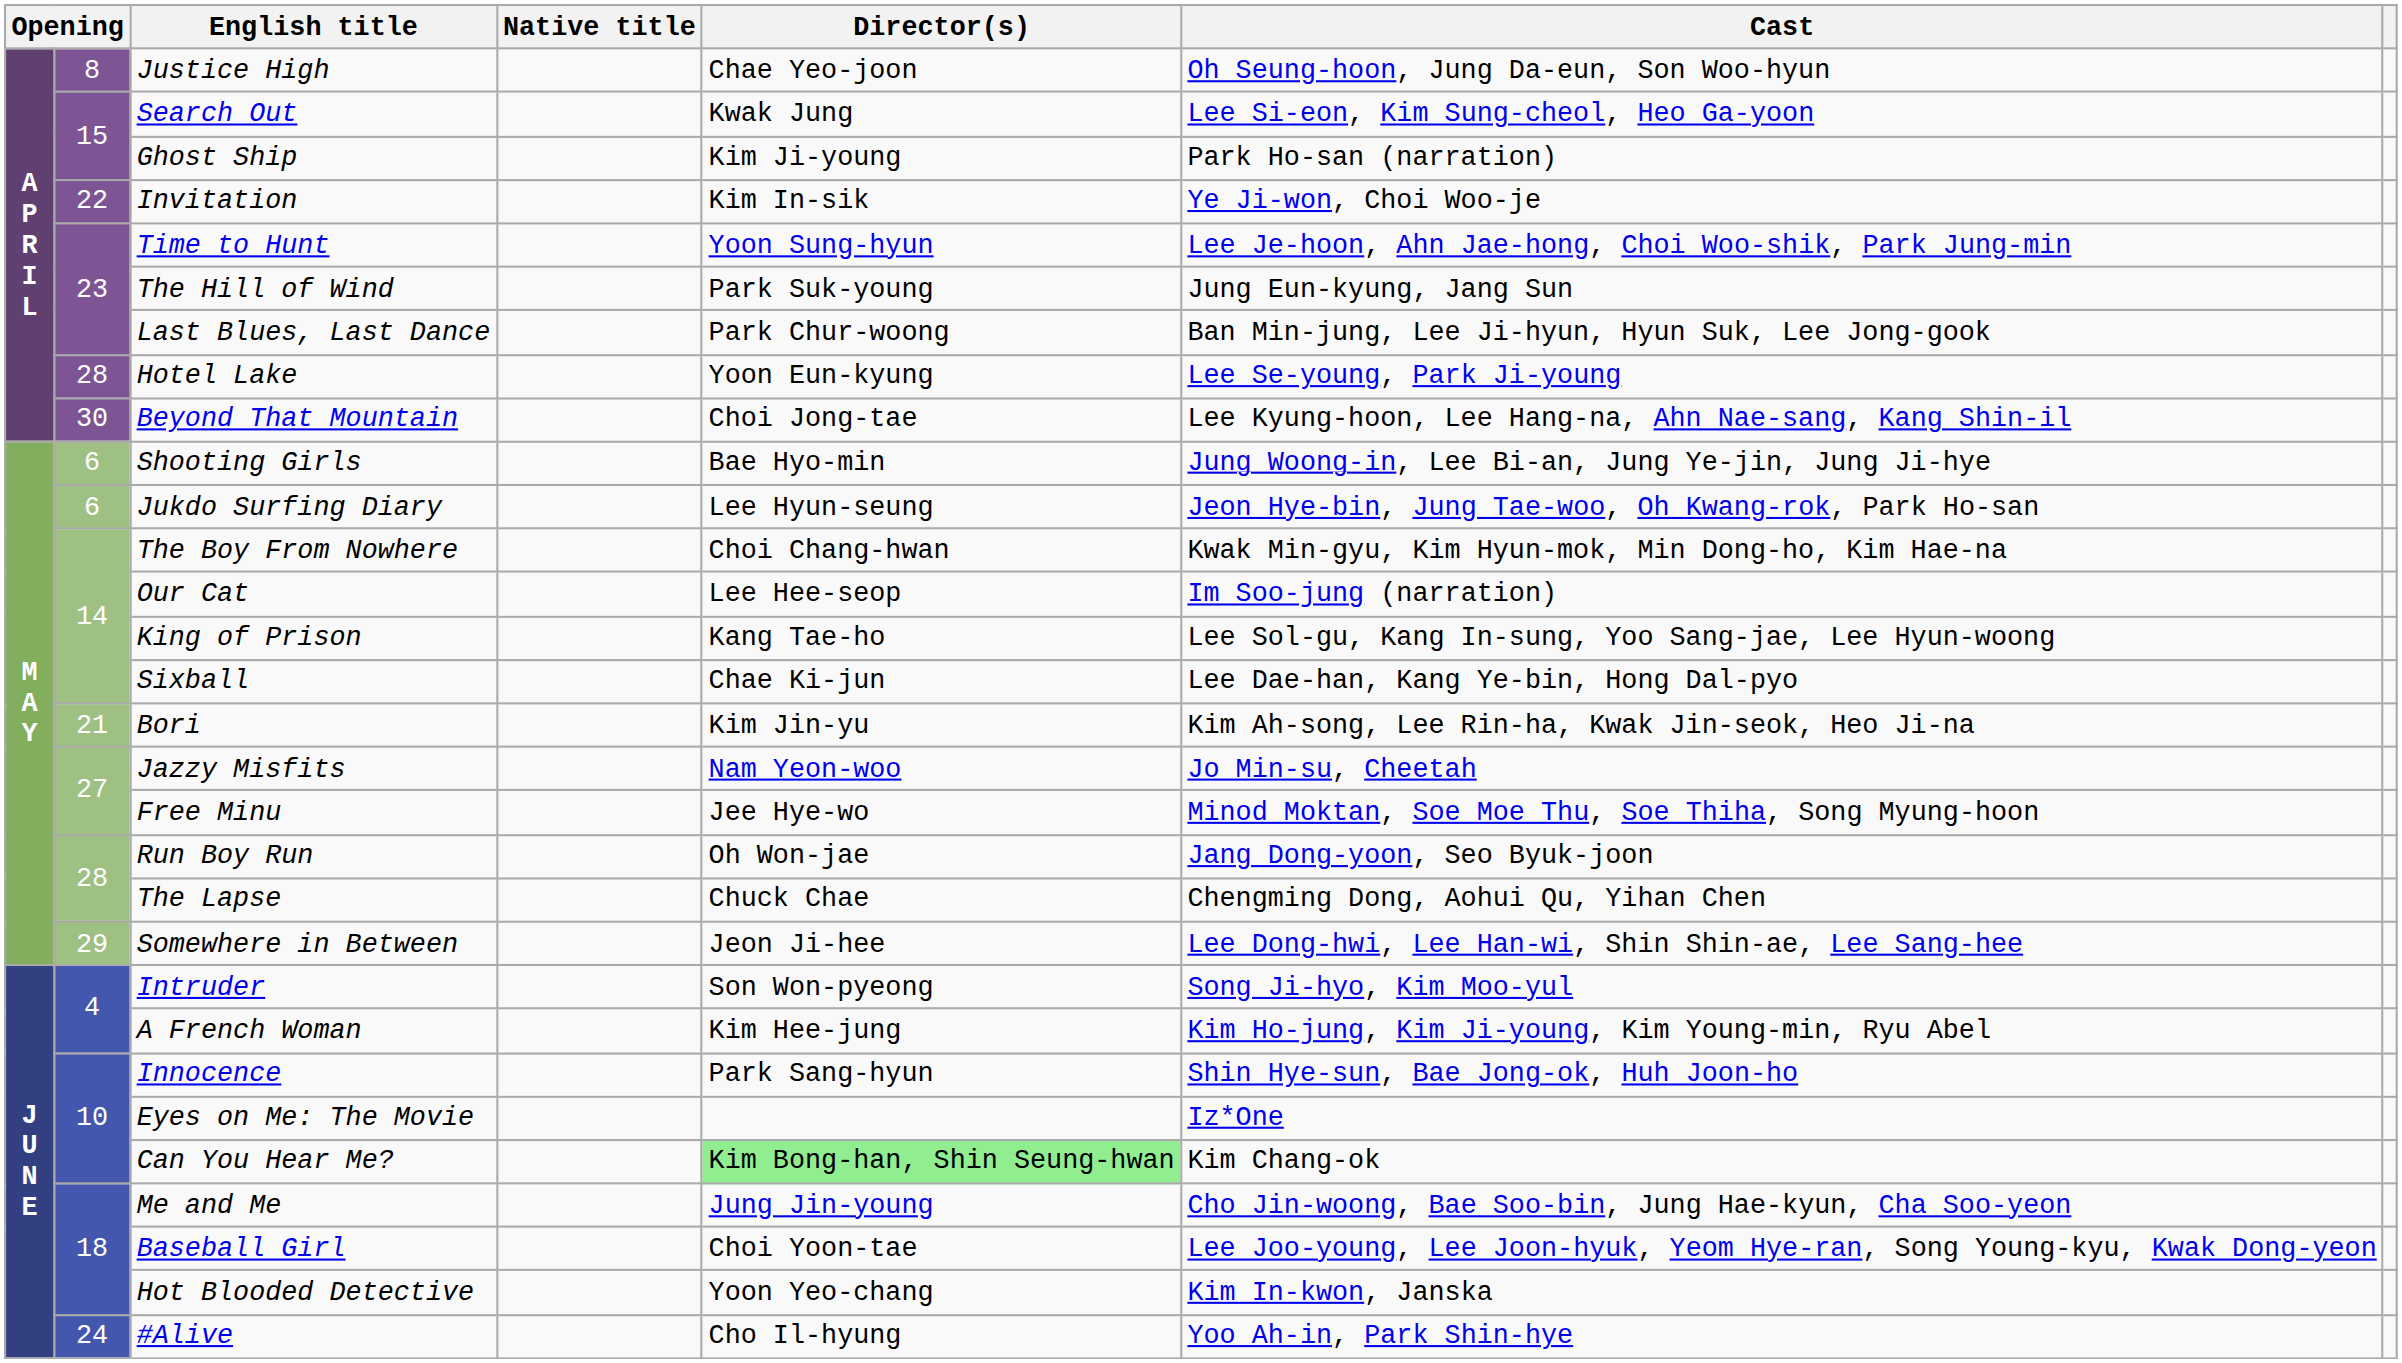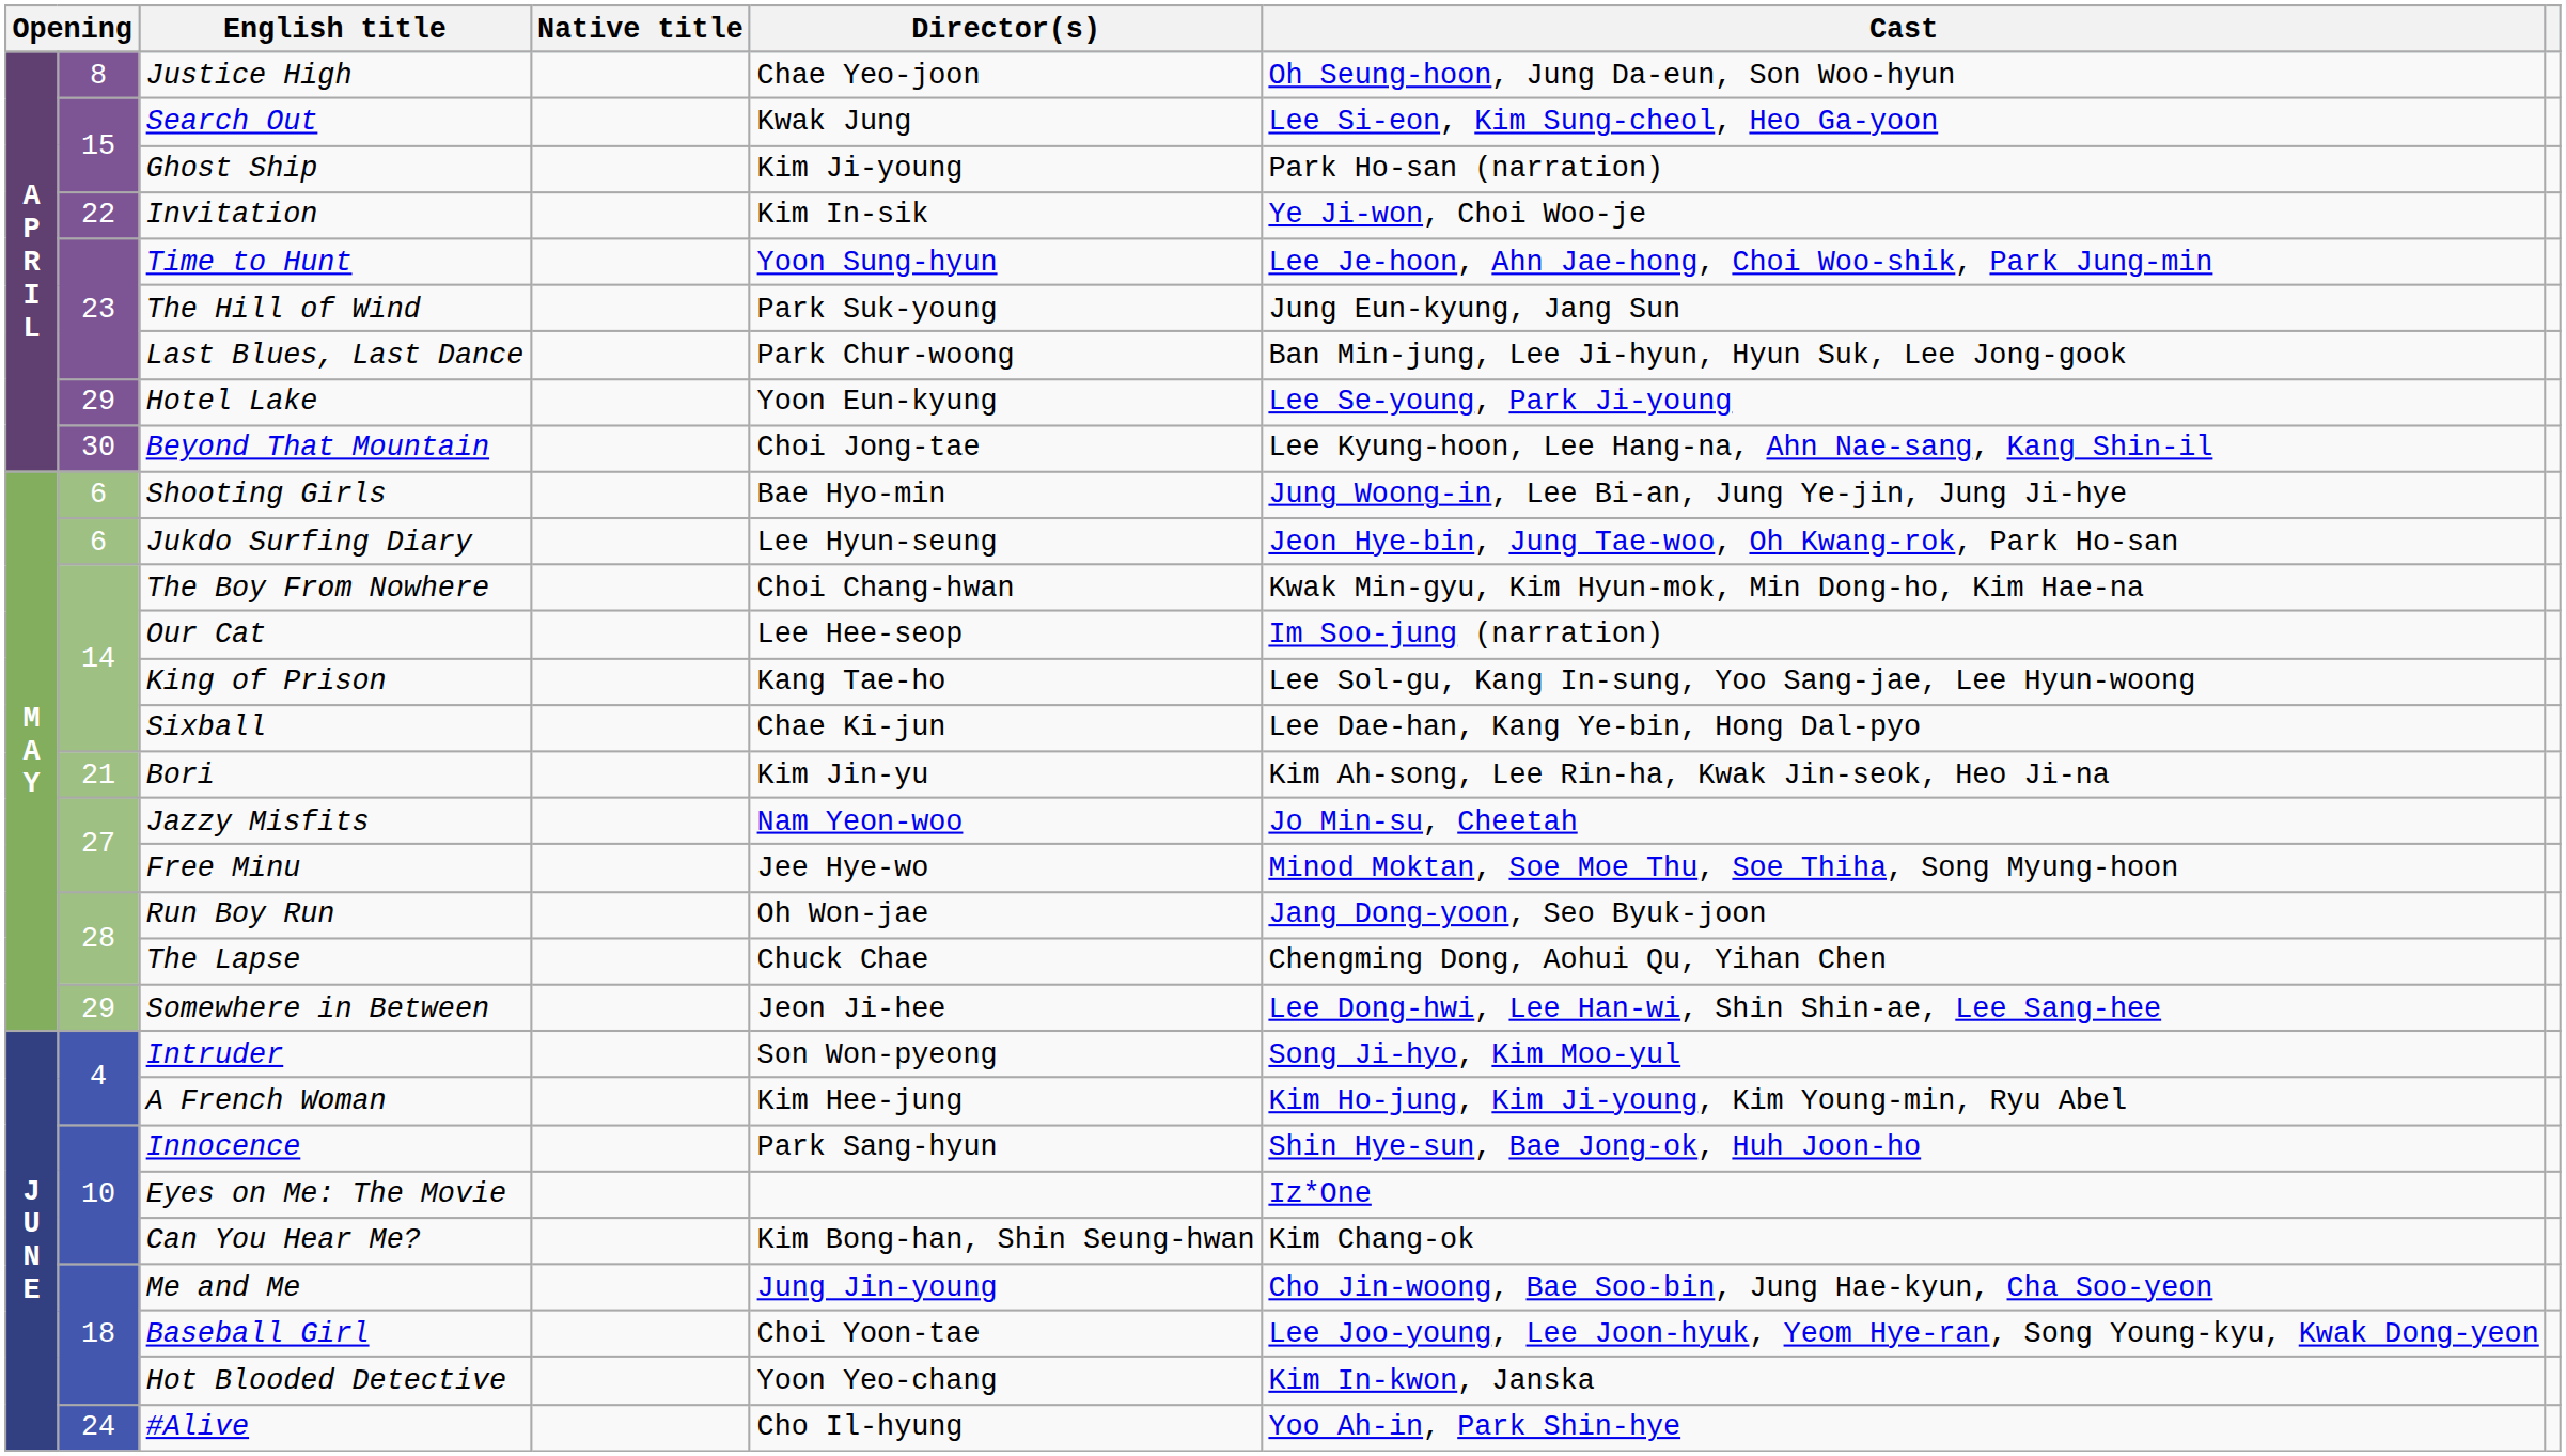Hotel Lake | column 2: 28 -> 29
Can You Hear Me? | Director(s): lightgreen background -> no background
